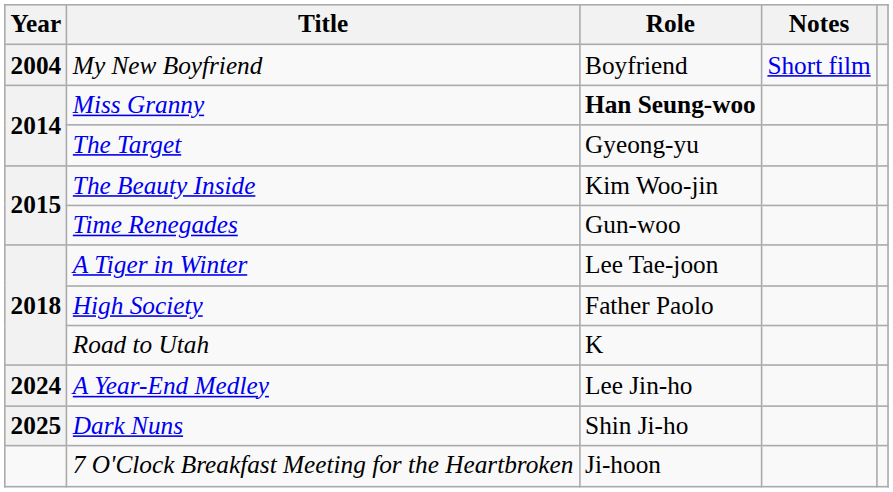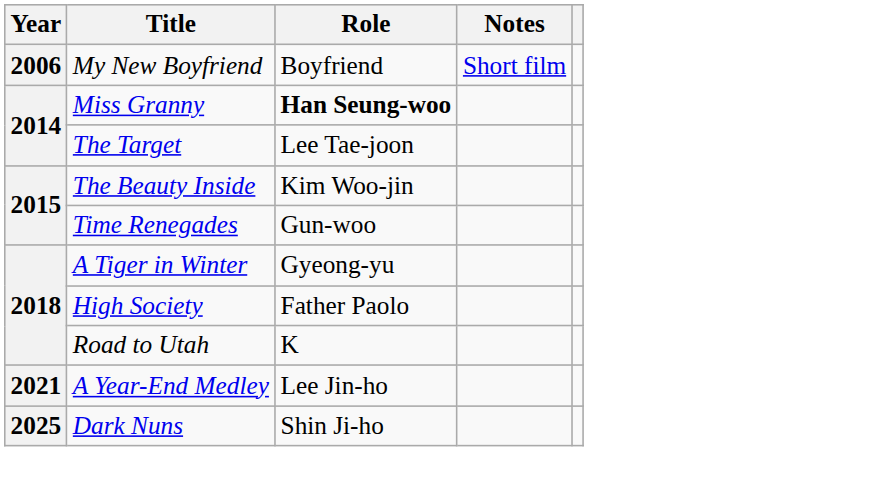My New Boyfriend | Year: 2004 -> 2006
The Target | Role: Gyeong-yu -> Lee Tae-joon
A Tiger in Winter | Role: Lee Tae-joon -> Gyeong-yu
A Year-End Medley | Year: 2024 -> 2021
- row: 7 O'Clock Breakfast Meeting for the Heartbroken | Ji-hoon
